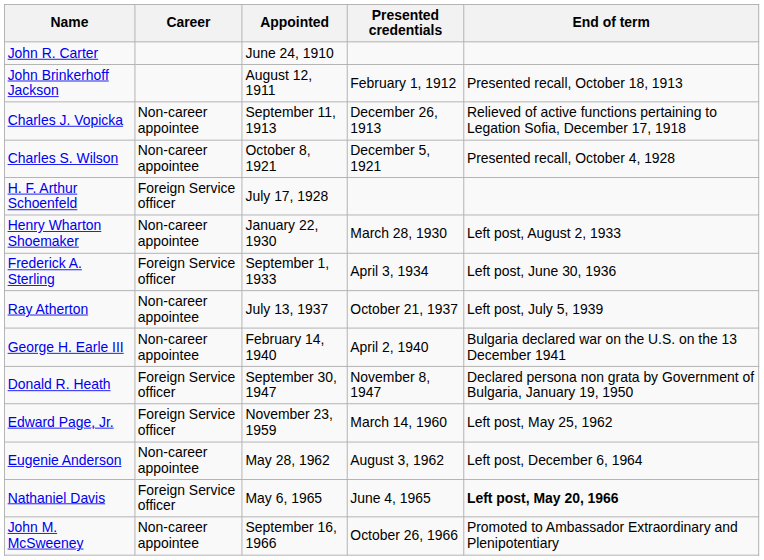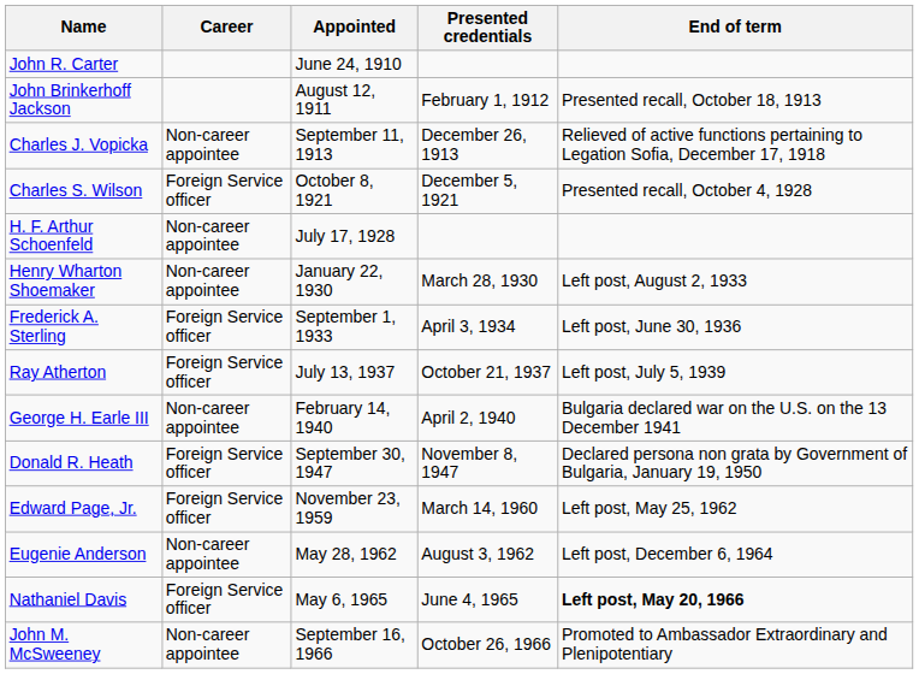Charles S. Wilson | Career: Non-career appointee -> Foreign Service officer
H. F. Arthur Schoenfeld | Career: Foreign Service officer -> Non-career appointee
Ray Atherton | Career: Non-career appointee -> Foreign Service officer
